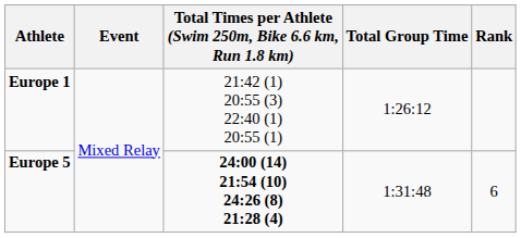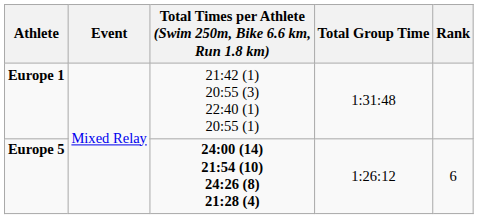Europe 1 | Total Group Time: 1:26:12 -> 1:31:48
Europe 5 | Total Group Time: 1:31:48 -> 1:26:12
